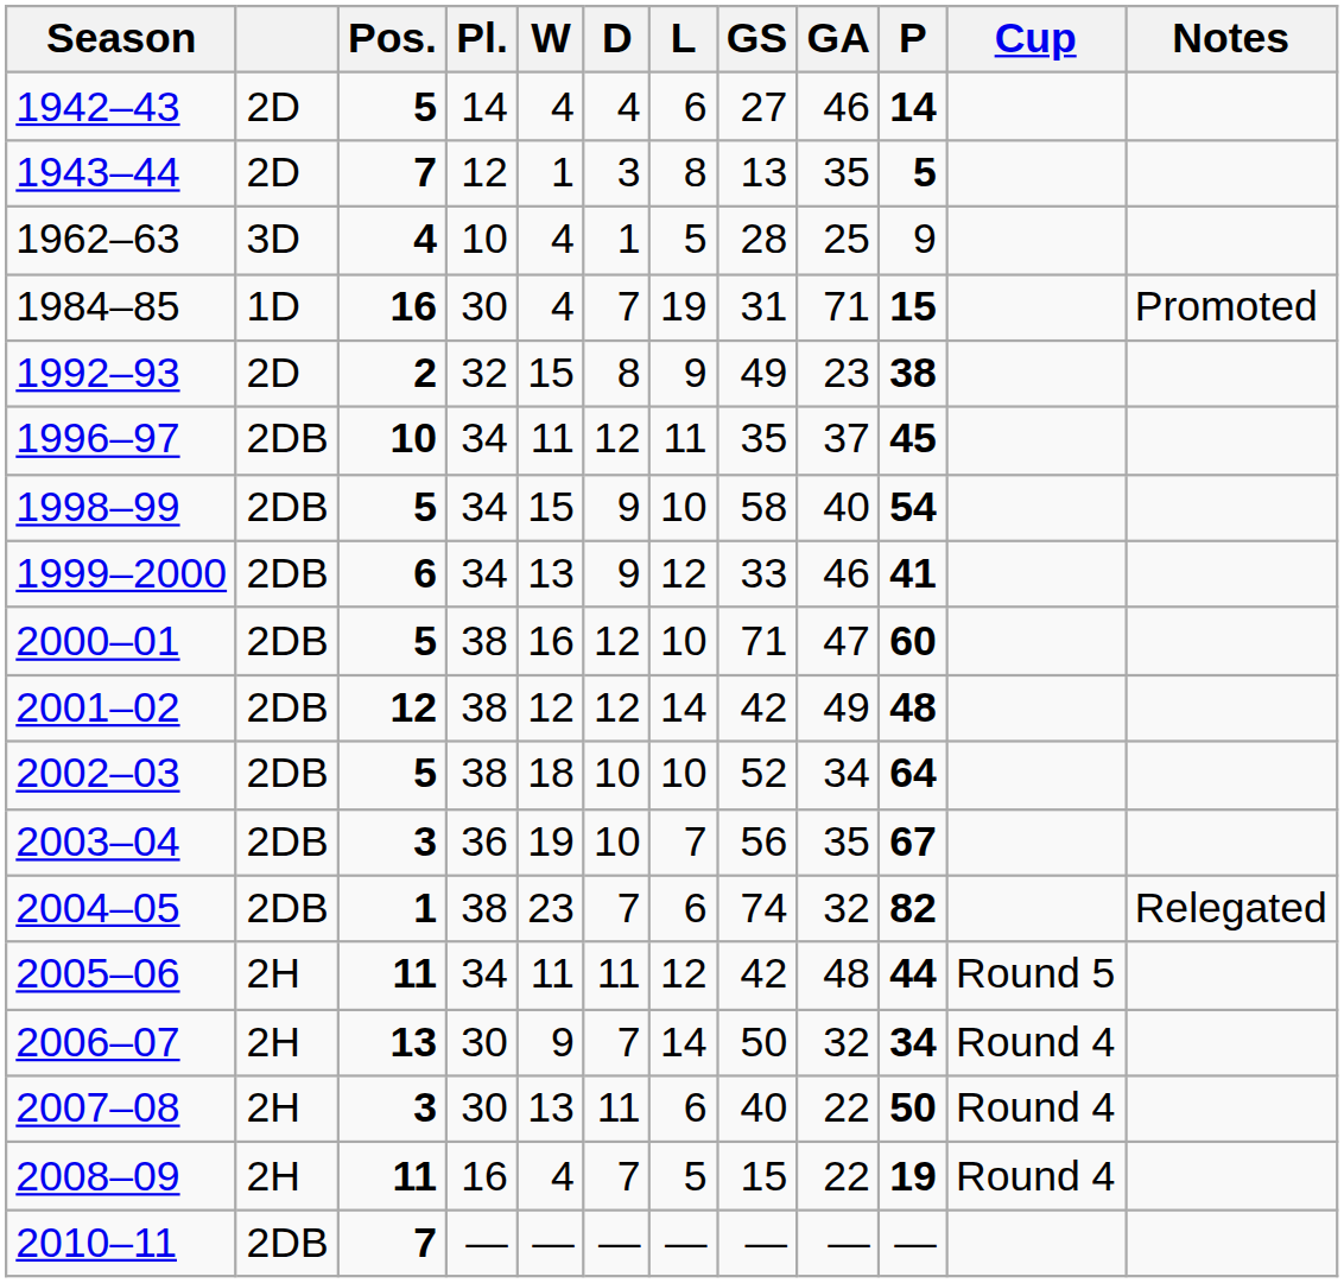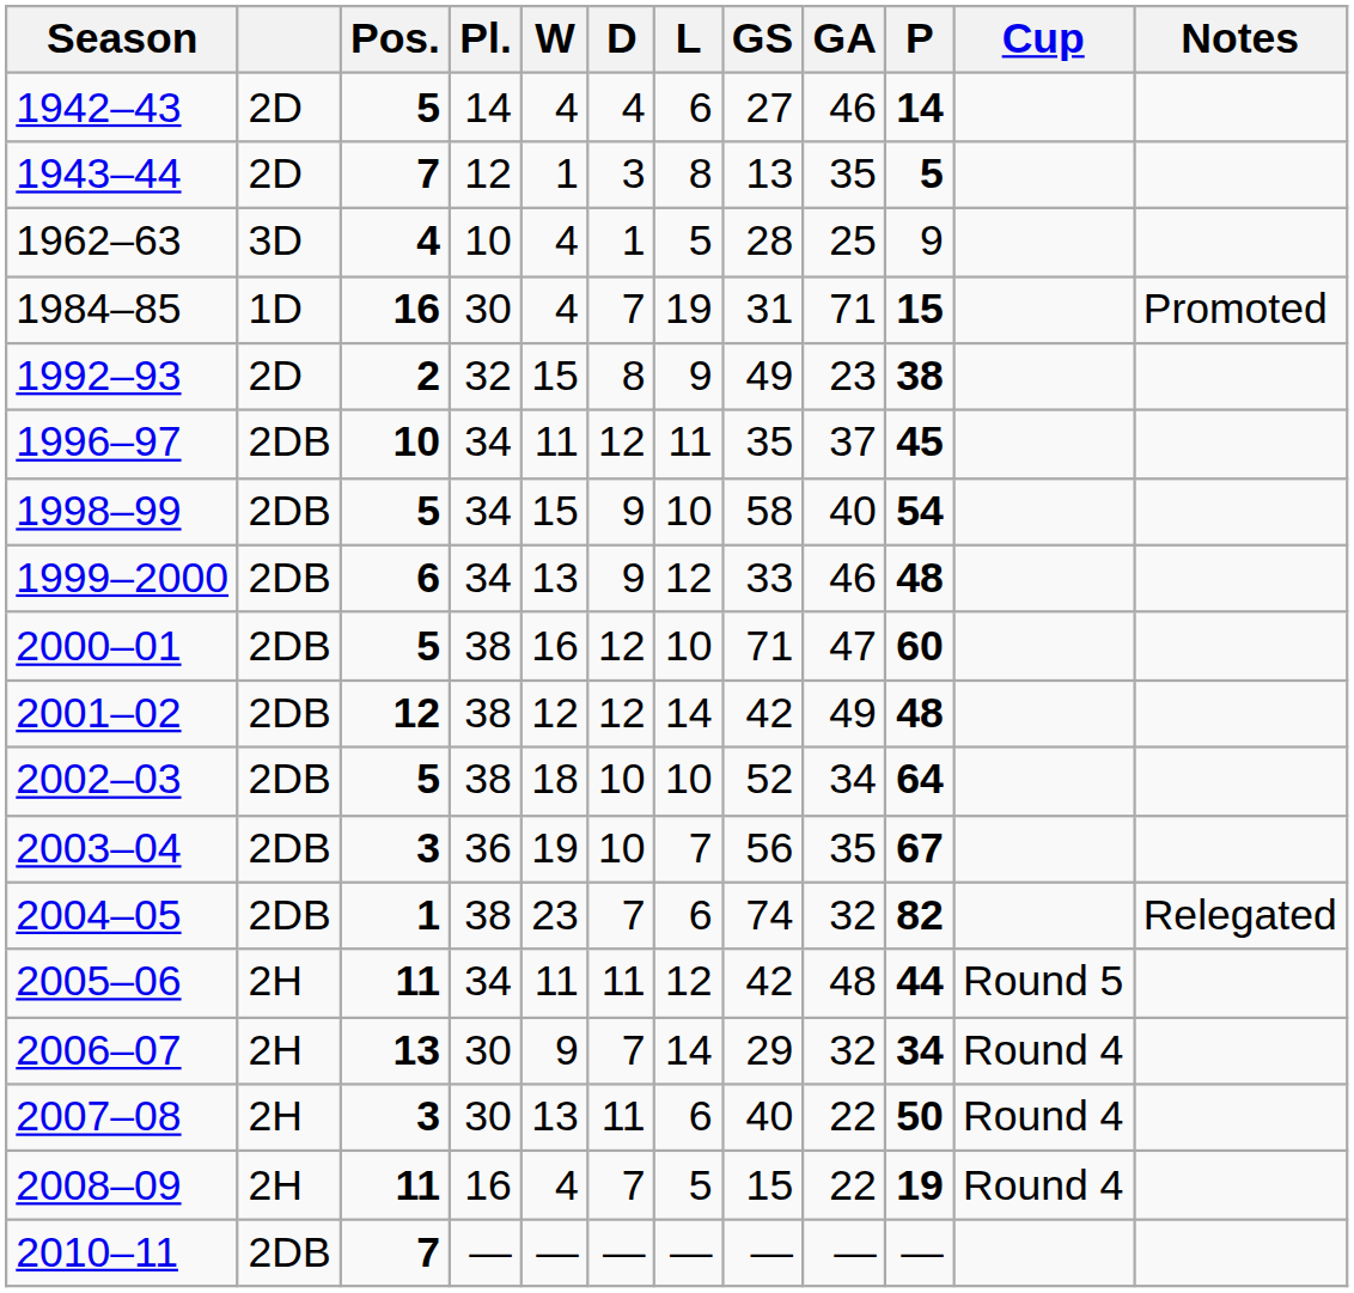1999–2000 | P: 41 -> 48
2006–07 | GS: 50 -> 29
